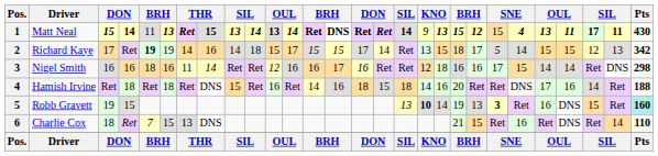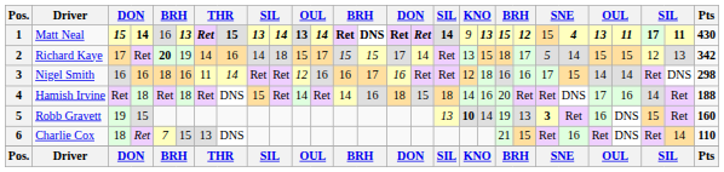Matt Neal | column 5: 11 -> 16
Richard Kaye | column 5: 19 -> 20
Hamish Irvine | column 11: 16 -> 14
Robb Gravett | Pts: paleturquoise background -> no background
